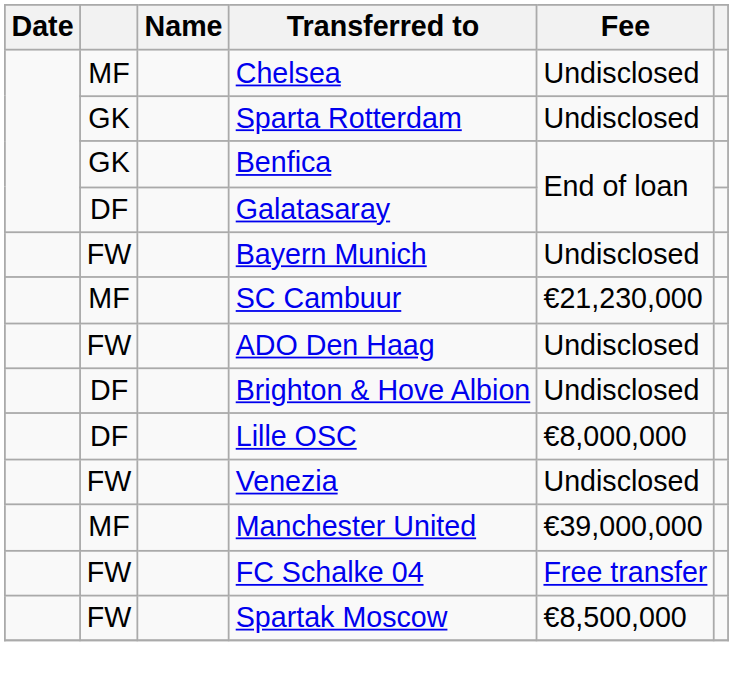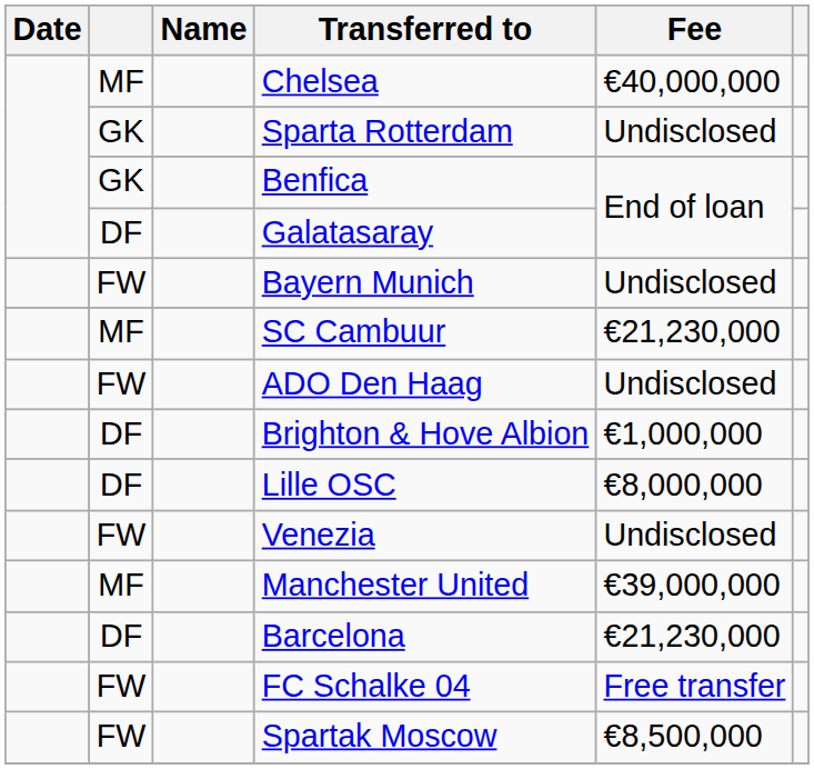Chelsea | Fee: Undisclosed -> €40,000,000
Brighton & Hove Albion | Fee: Undisclosed -> €1,000,000
+ row: DF | Barcelona | €21,230,000
